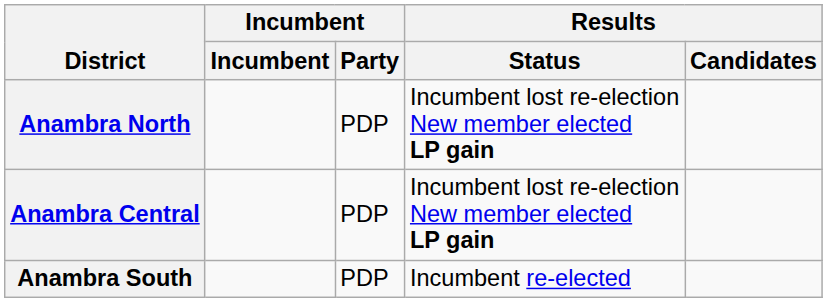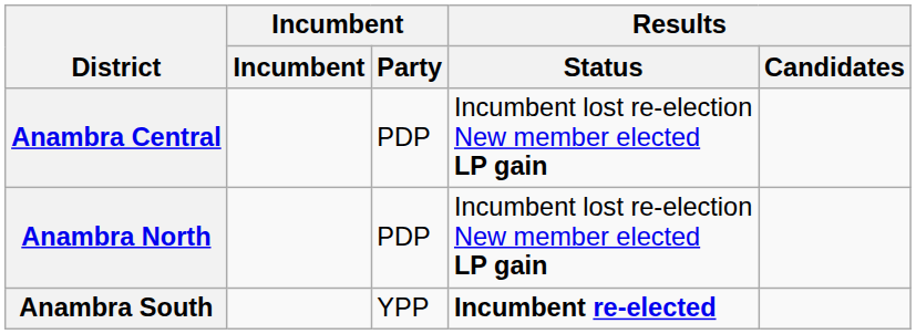rows swapped: Anambra Central <-> Anambra North
Anambra South | Incumbent / Party: PDP -> YPP
Anambra South | Results / Status: normal -> bold
